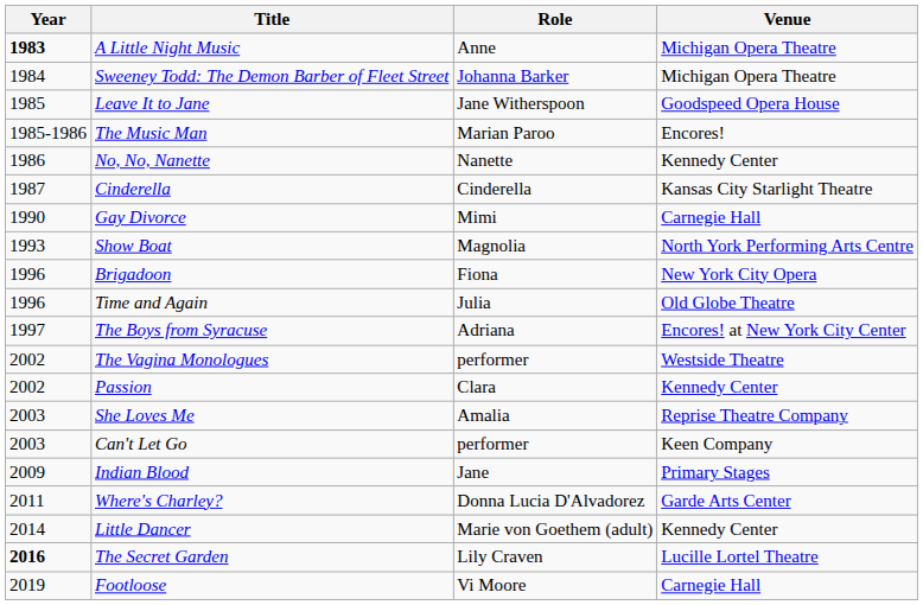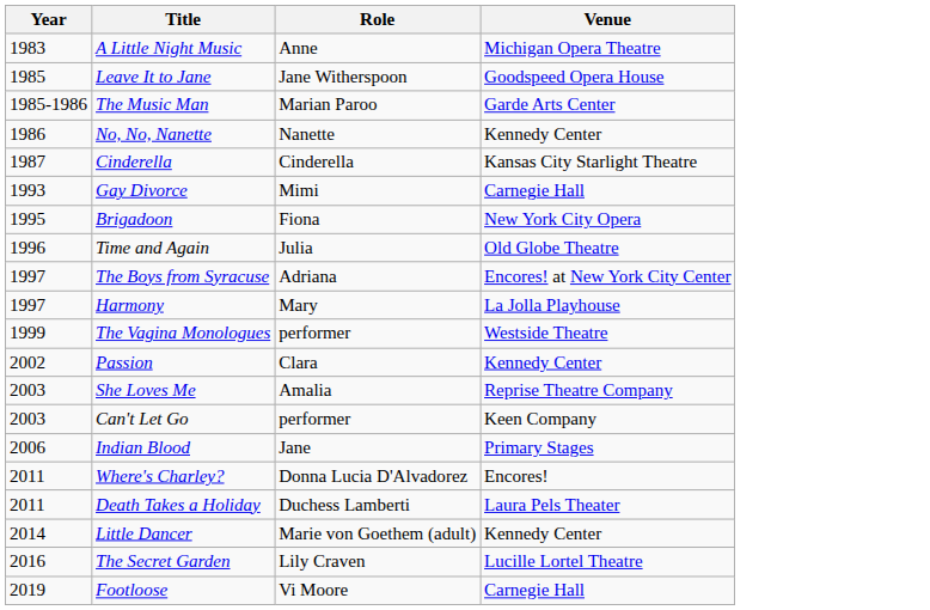A Little Night Music | Year: bold -> normal
- row: 1984 | Sweeney Todd: The Demon Barber of Fleet Street | Johanna Barker | Michigan Opera Theatre
The Music Man | Venue: Encores! -> Garde Arts Center
Gay Divorce | Year: 1990 -> 1993
- row: 1993 | Show Boat | Magnolia | North York Performing Arts Centre
Brigadoon | Year: 1996 -> 1995
+ row: 1997 | Harmony | Mary | La Jolla Playhouse
The Vagina Monologues | Year: 2002 -> 1999
Indian Blood | Year: 2009 -> 2006
Where's Charley? | Venue: Garde Arts Center -> Encores!
+ row: 2011 | Death Takes a Holiday | Duchess Lamberti | Laura Pels Theater
The Secret Garden | Year: bold -> normal
